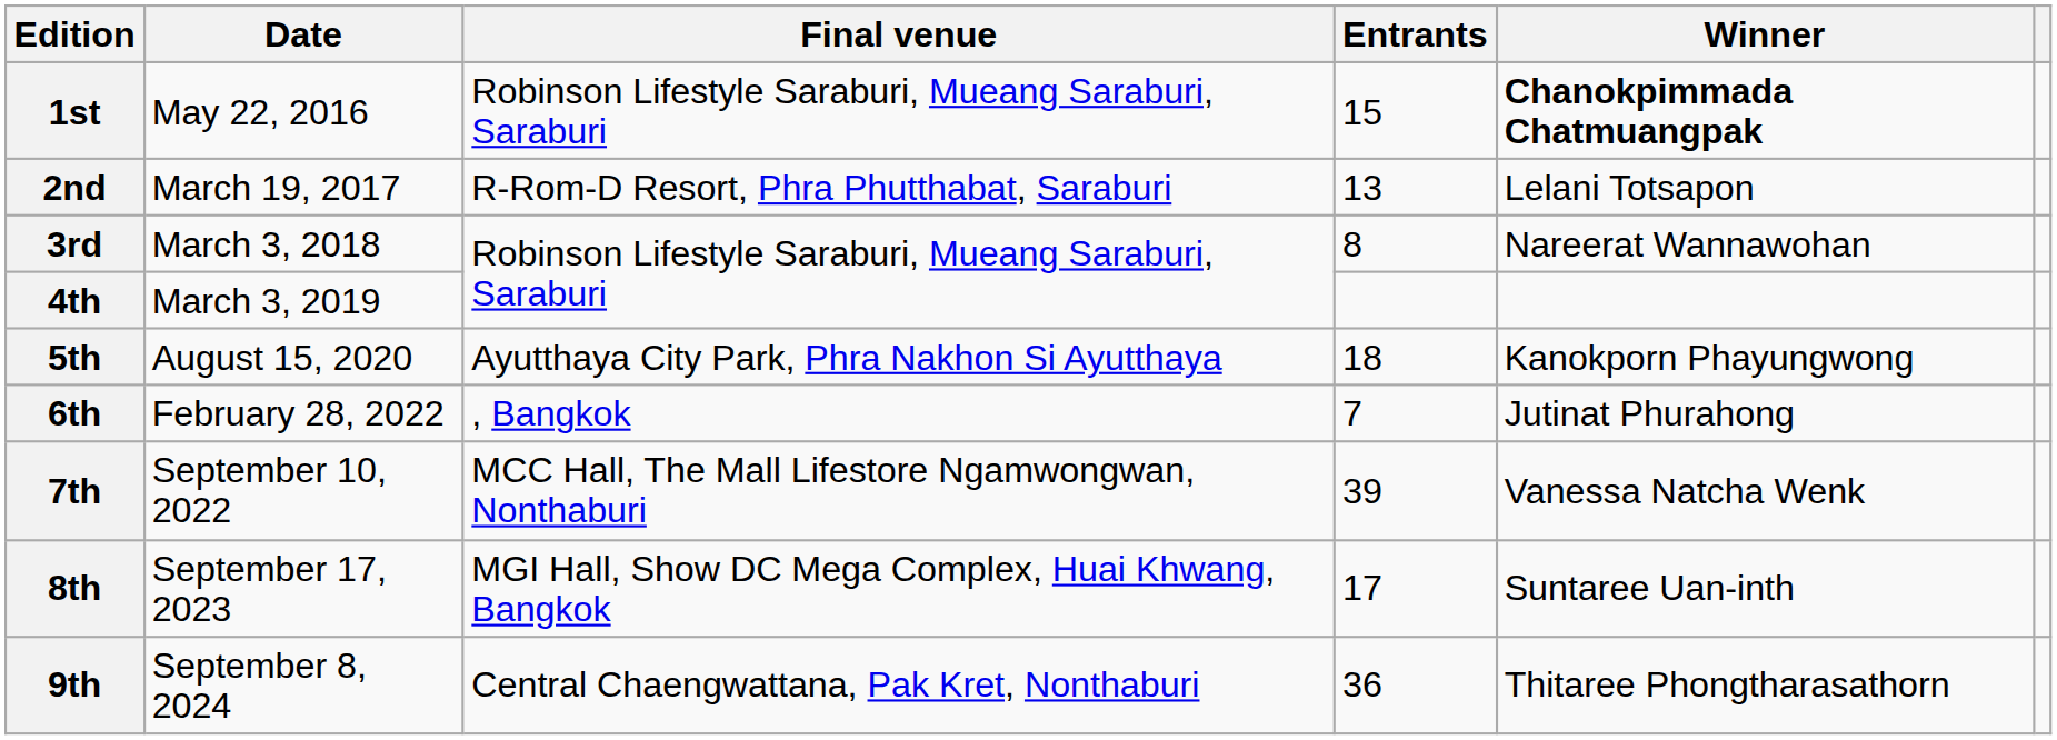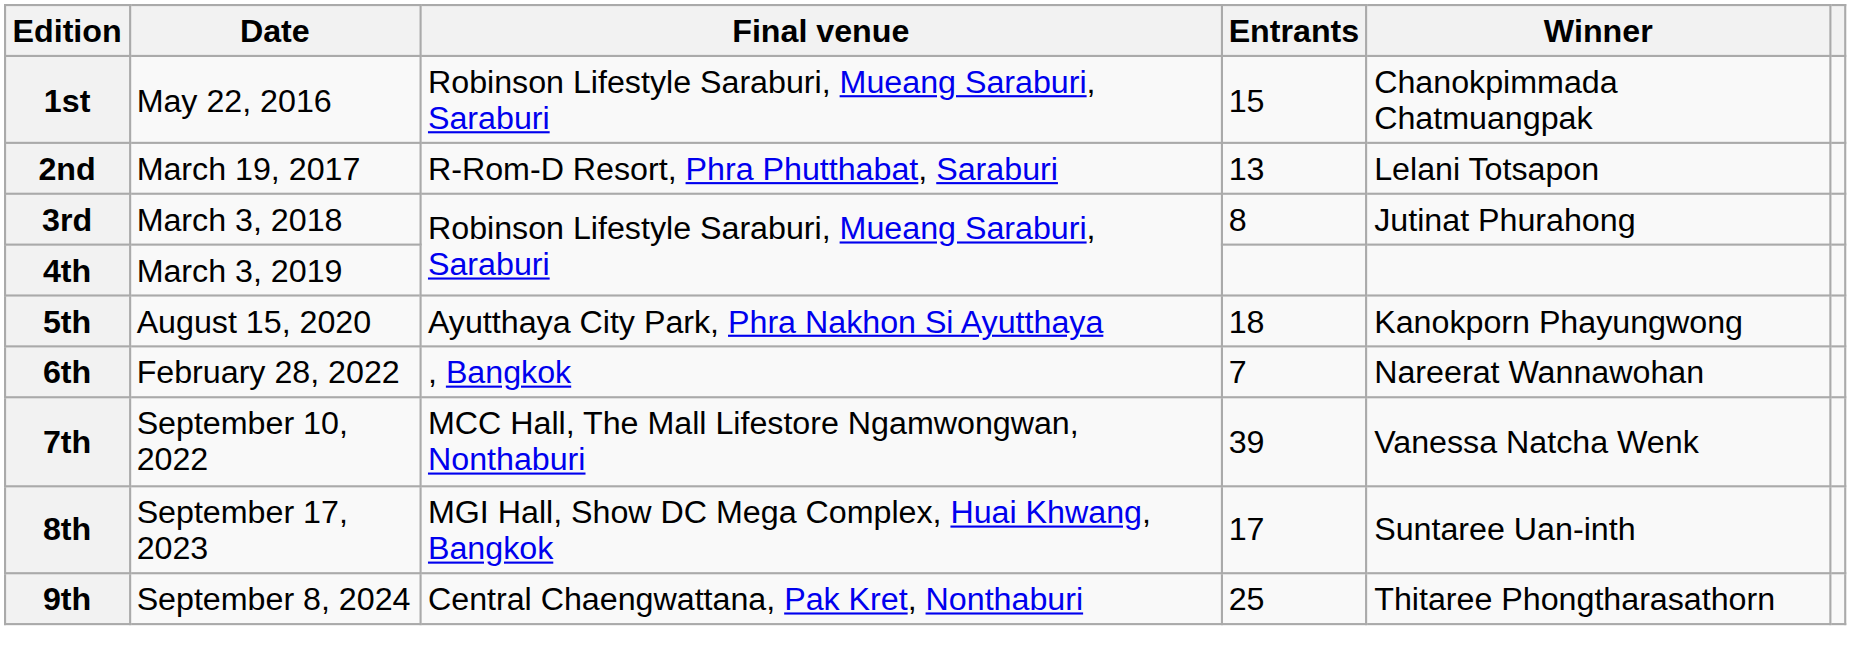1st | Winner: bold -> normal
3rd | Winner: Nareerat Wannawohan -> Jutinat Phurahong
6th | Winner: Jutinat Phurahong -> Nareerat Wannawohan
9th | Entrants: 36 -> 25
